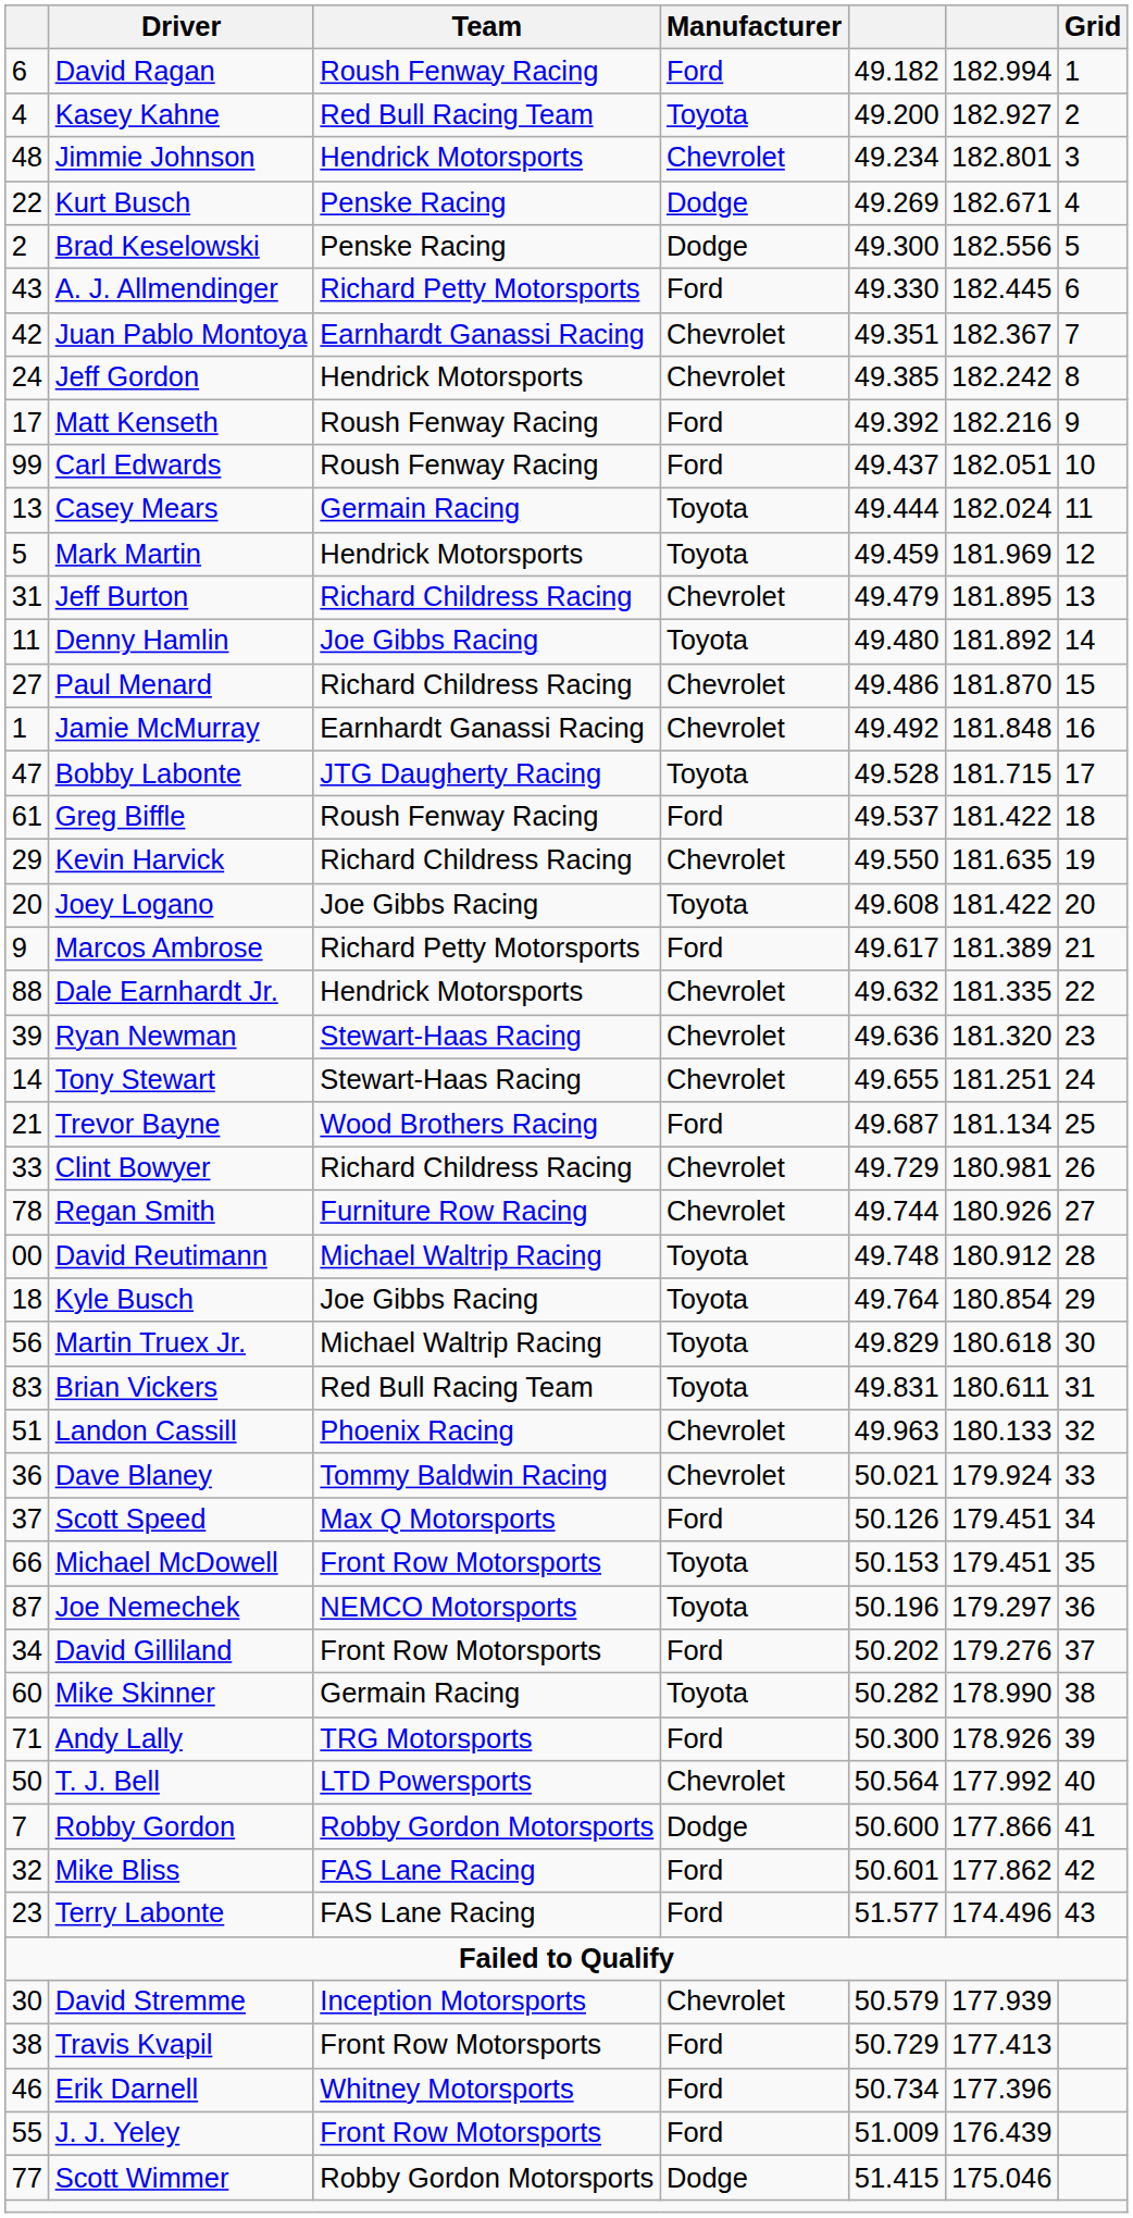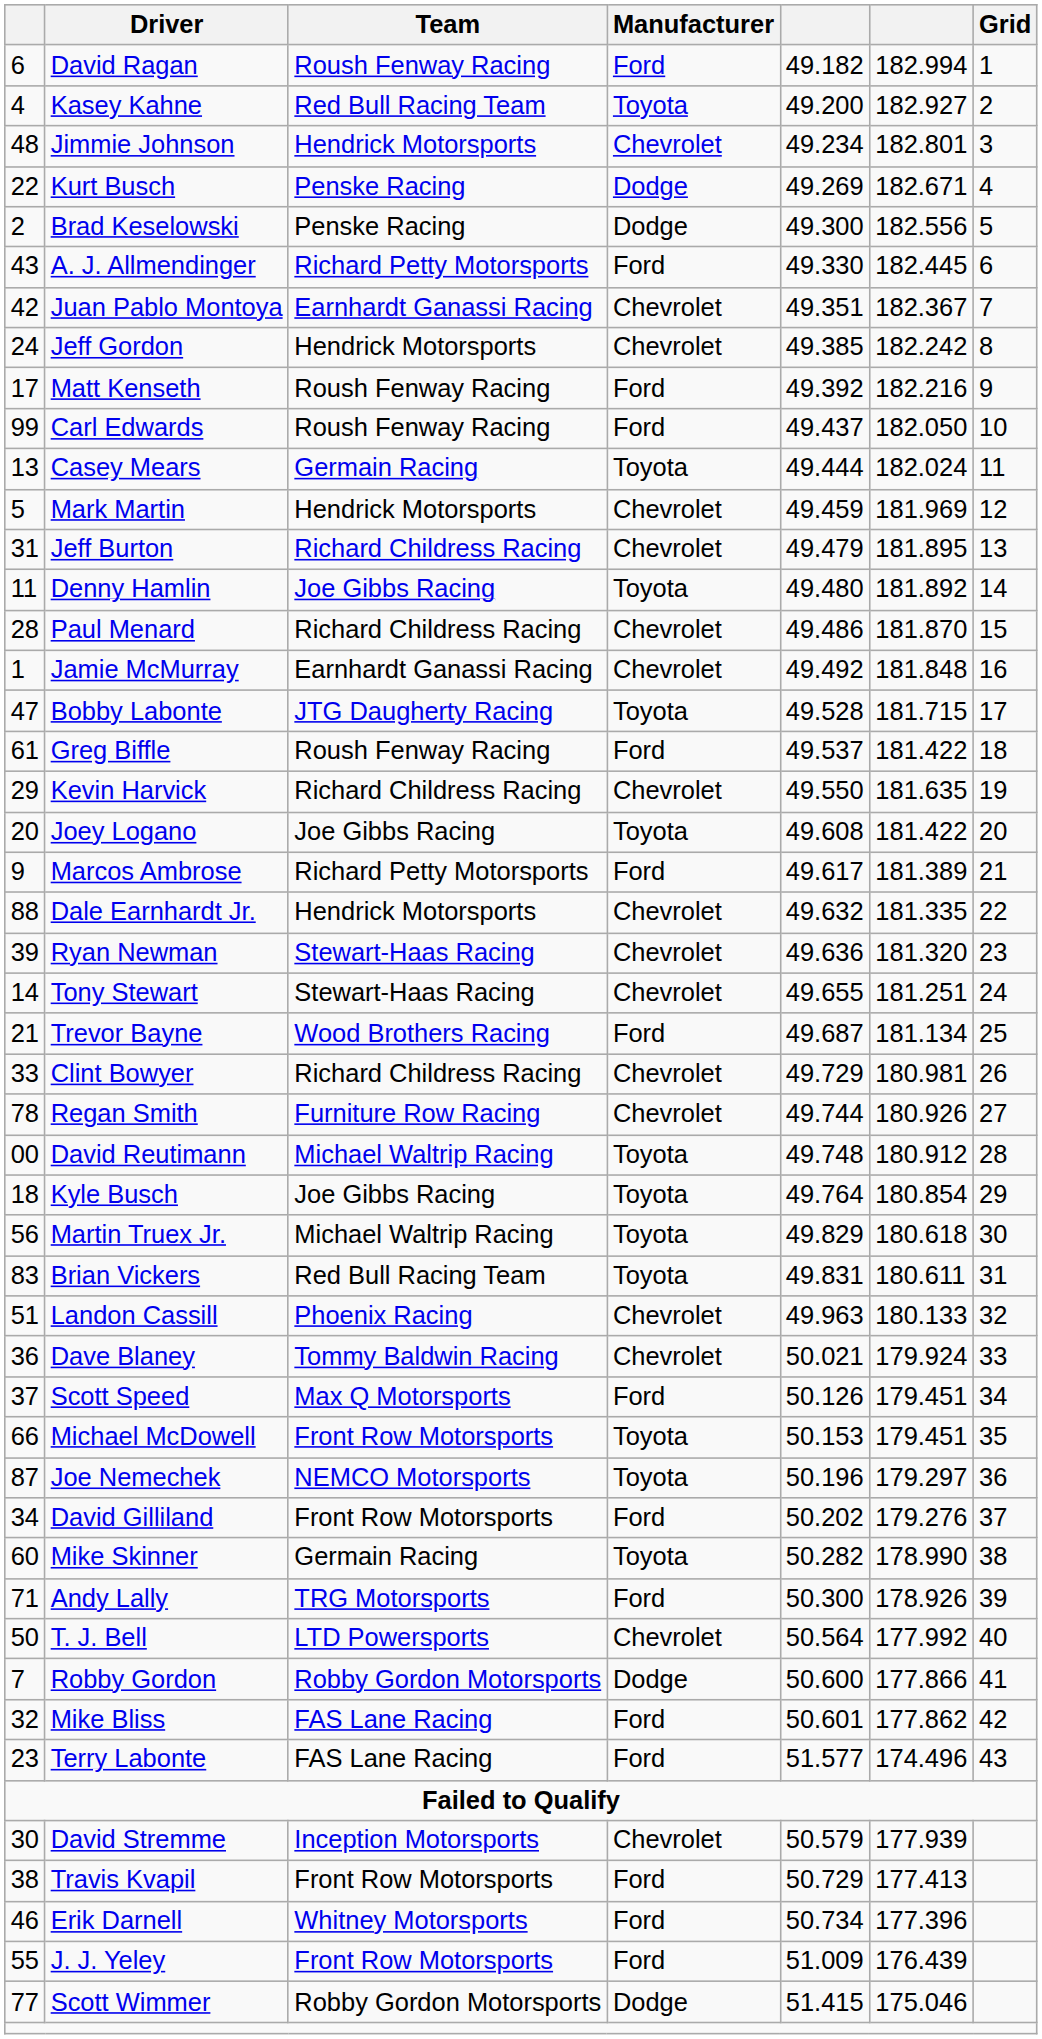Carl Edwards | column 6: 182.051 -> 182.050
Mark Martin | Manufacturer: Toyota -> Chevrolet
Paul Menard | column 1: 27 -> 28
